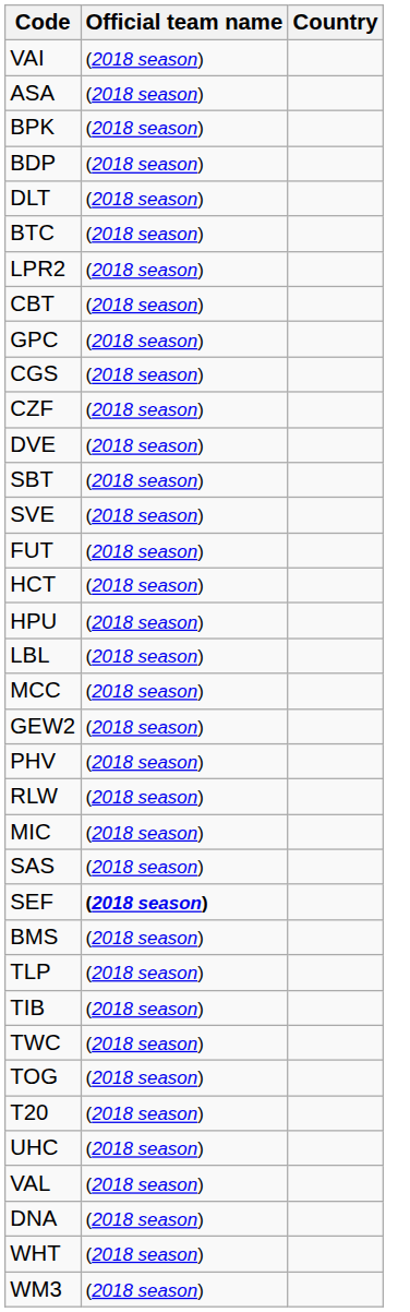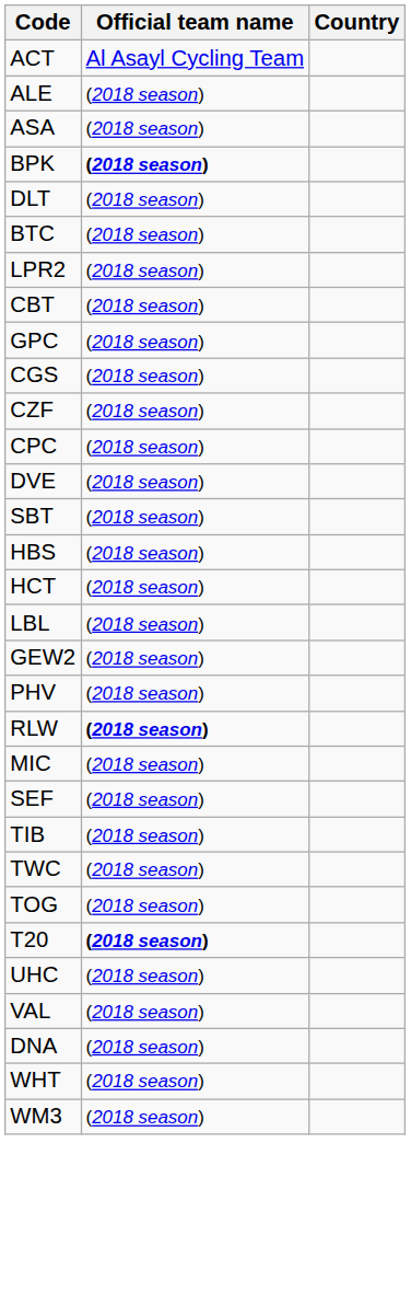+ row: ACT | Al Asayl Cycling Team
+ row: ALE | (2018 season)
- row: VAI | (2018 season)
BPK | Official team name: normal -> bold
- row: BDP | (2018 season)
+ row: CPC | (2018 season)
- row: SVE | (2018 season)
- row: FUT | (2018 season)
+ row: HBS | (2018 season)
- row: HPU | (2018 season)
- row: MCC | (2018 season)
RLW | Official team name: normal -> bold
- row: SAS | (2018 season)
SEF | Official team name: bold -> normal
- row: BMS | (2018 season)
- row: TLP | (2018 season)
T20 | Official team name: normal -> bold
